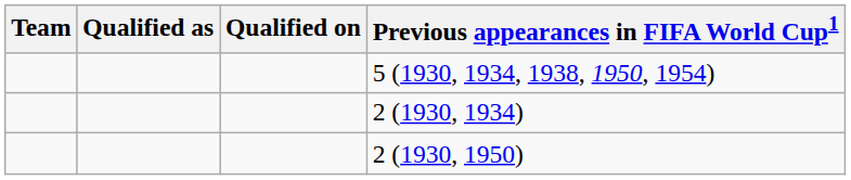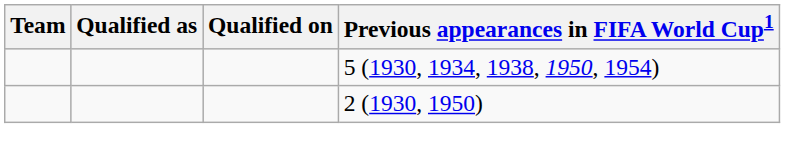- row: 2 (1930, 1934)
